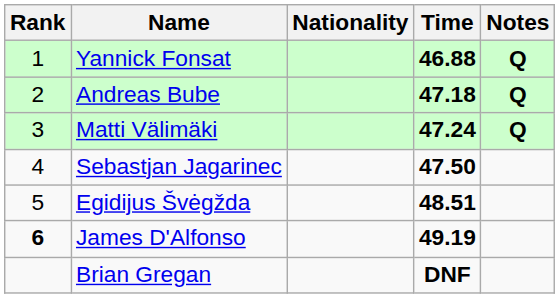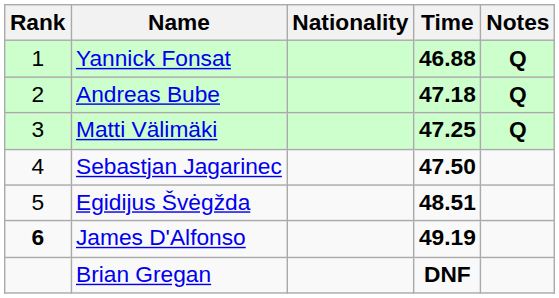Matti Välimäki | Time: 47.24 -> 47.25
